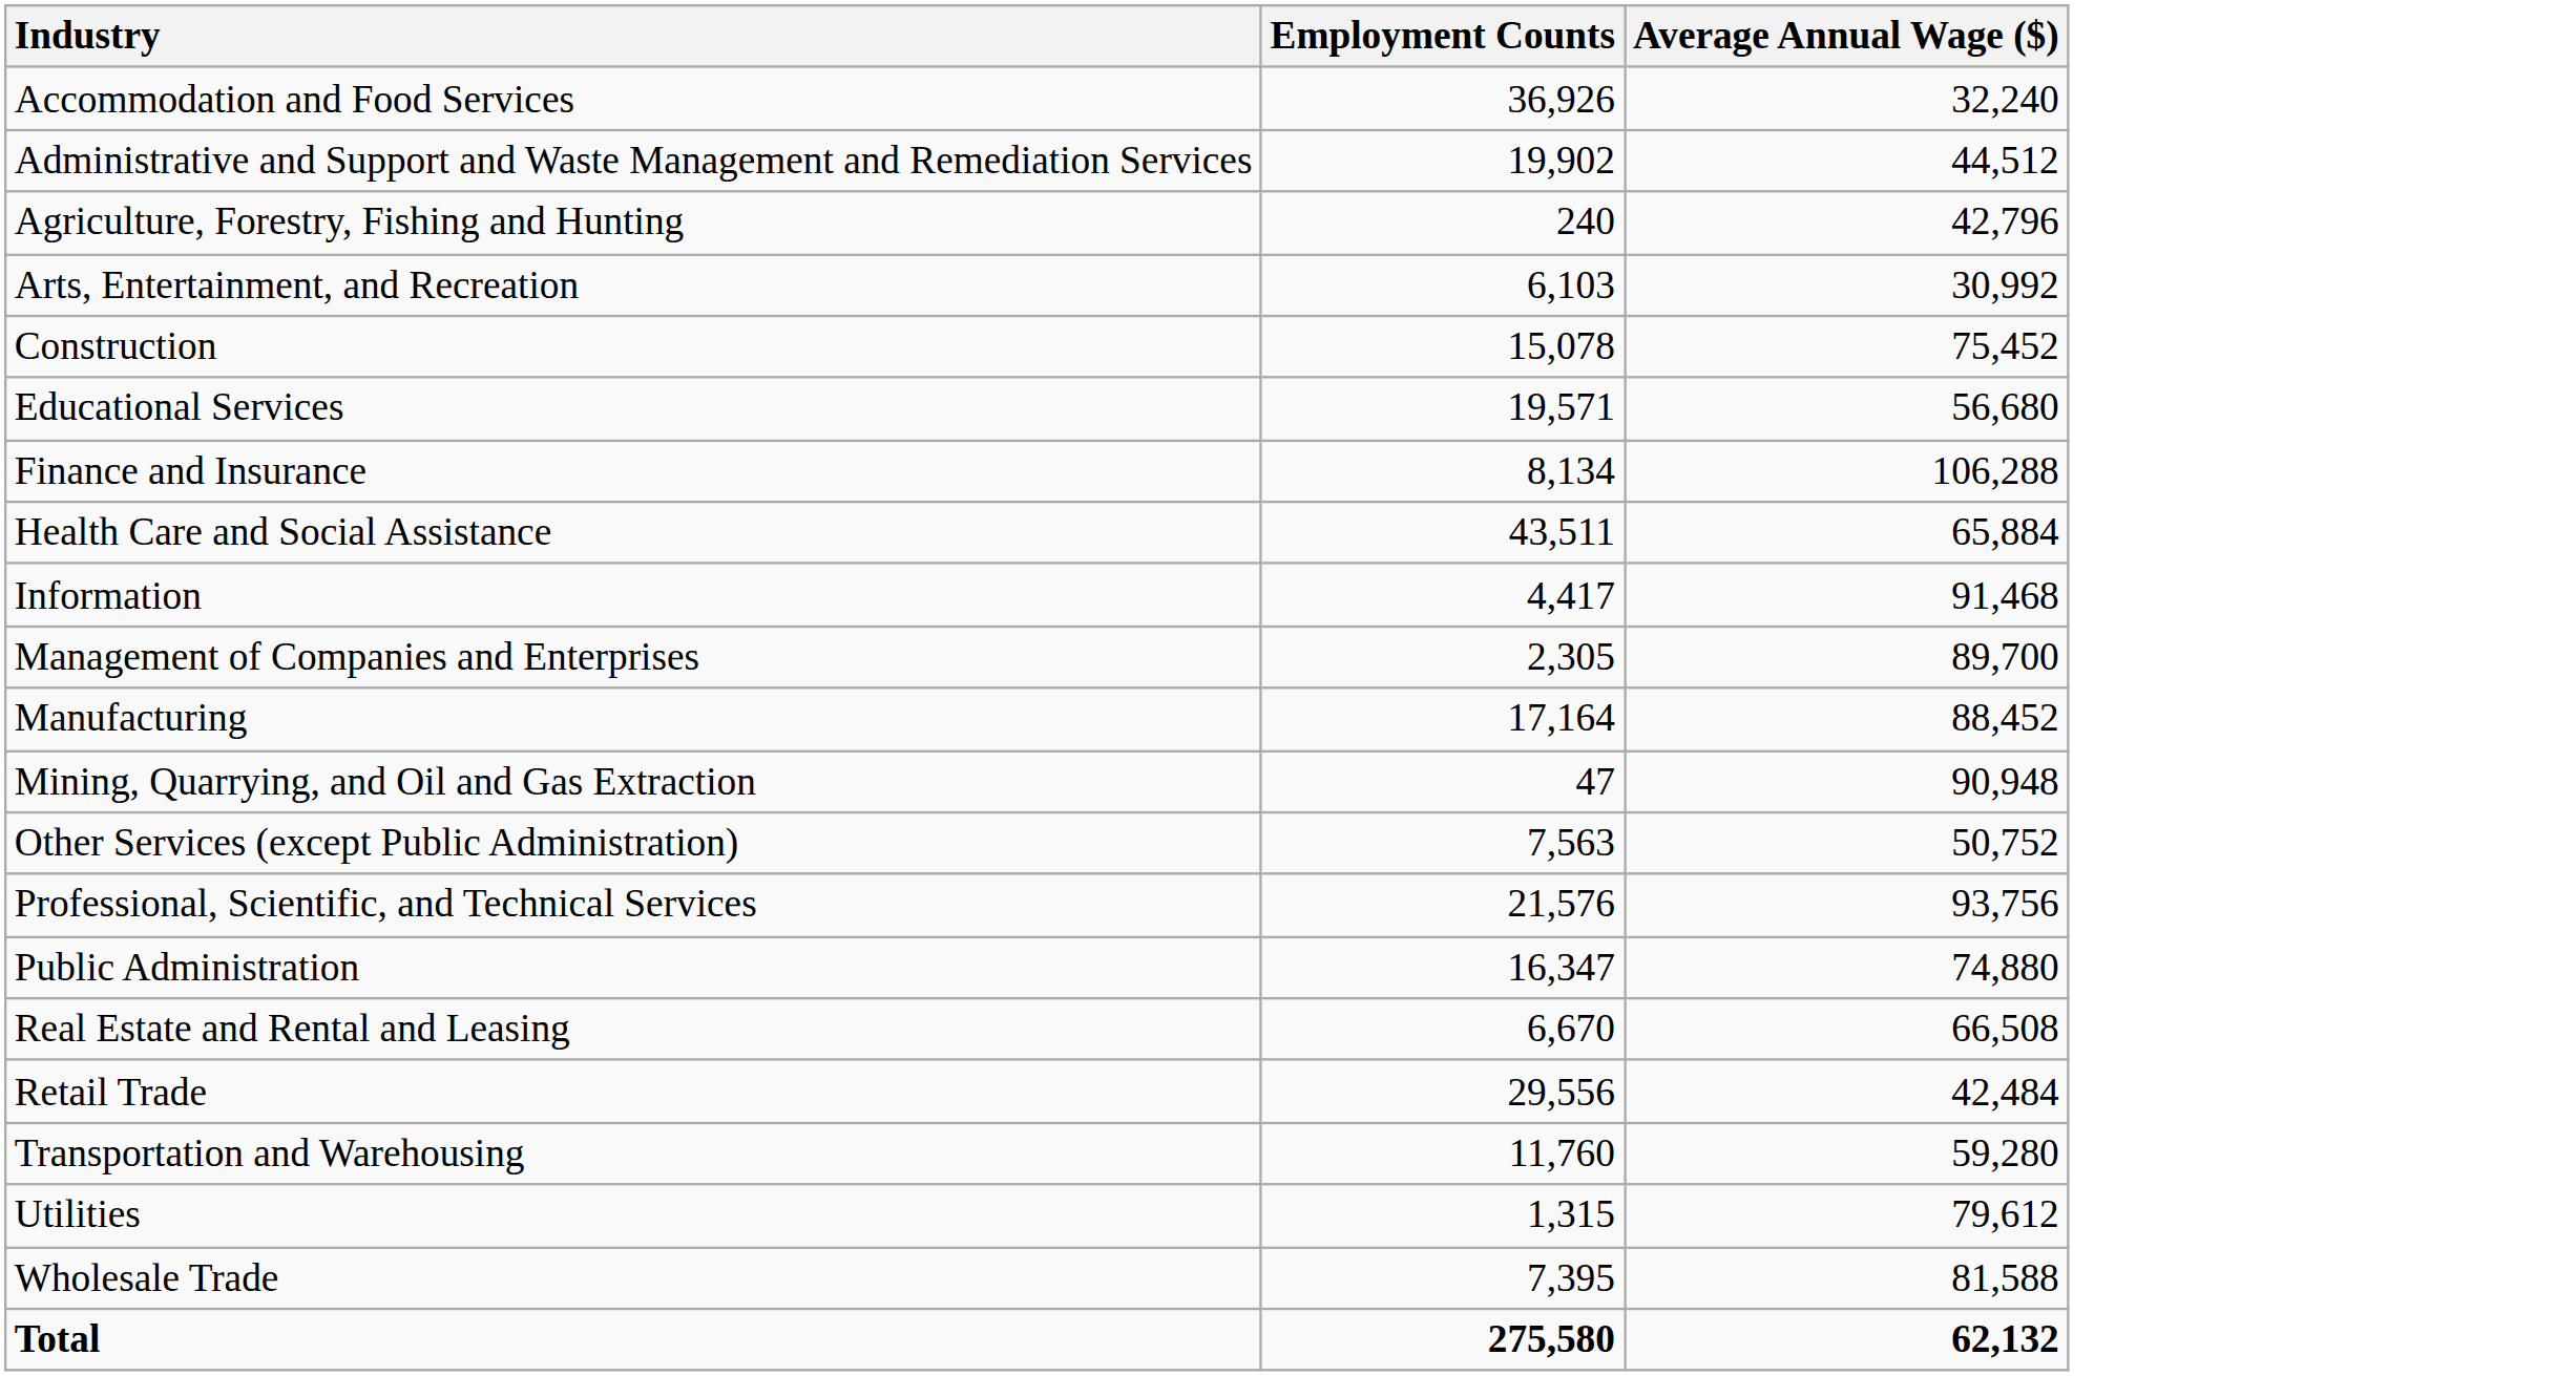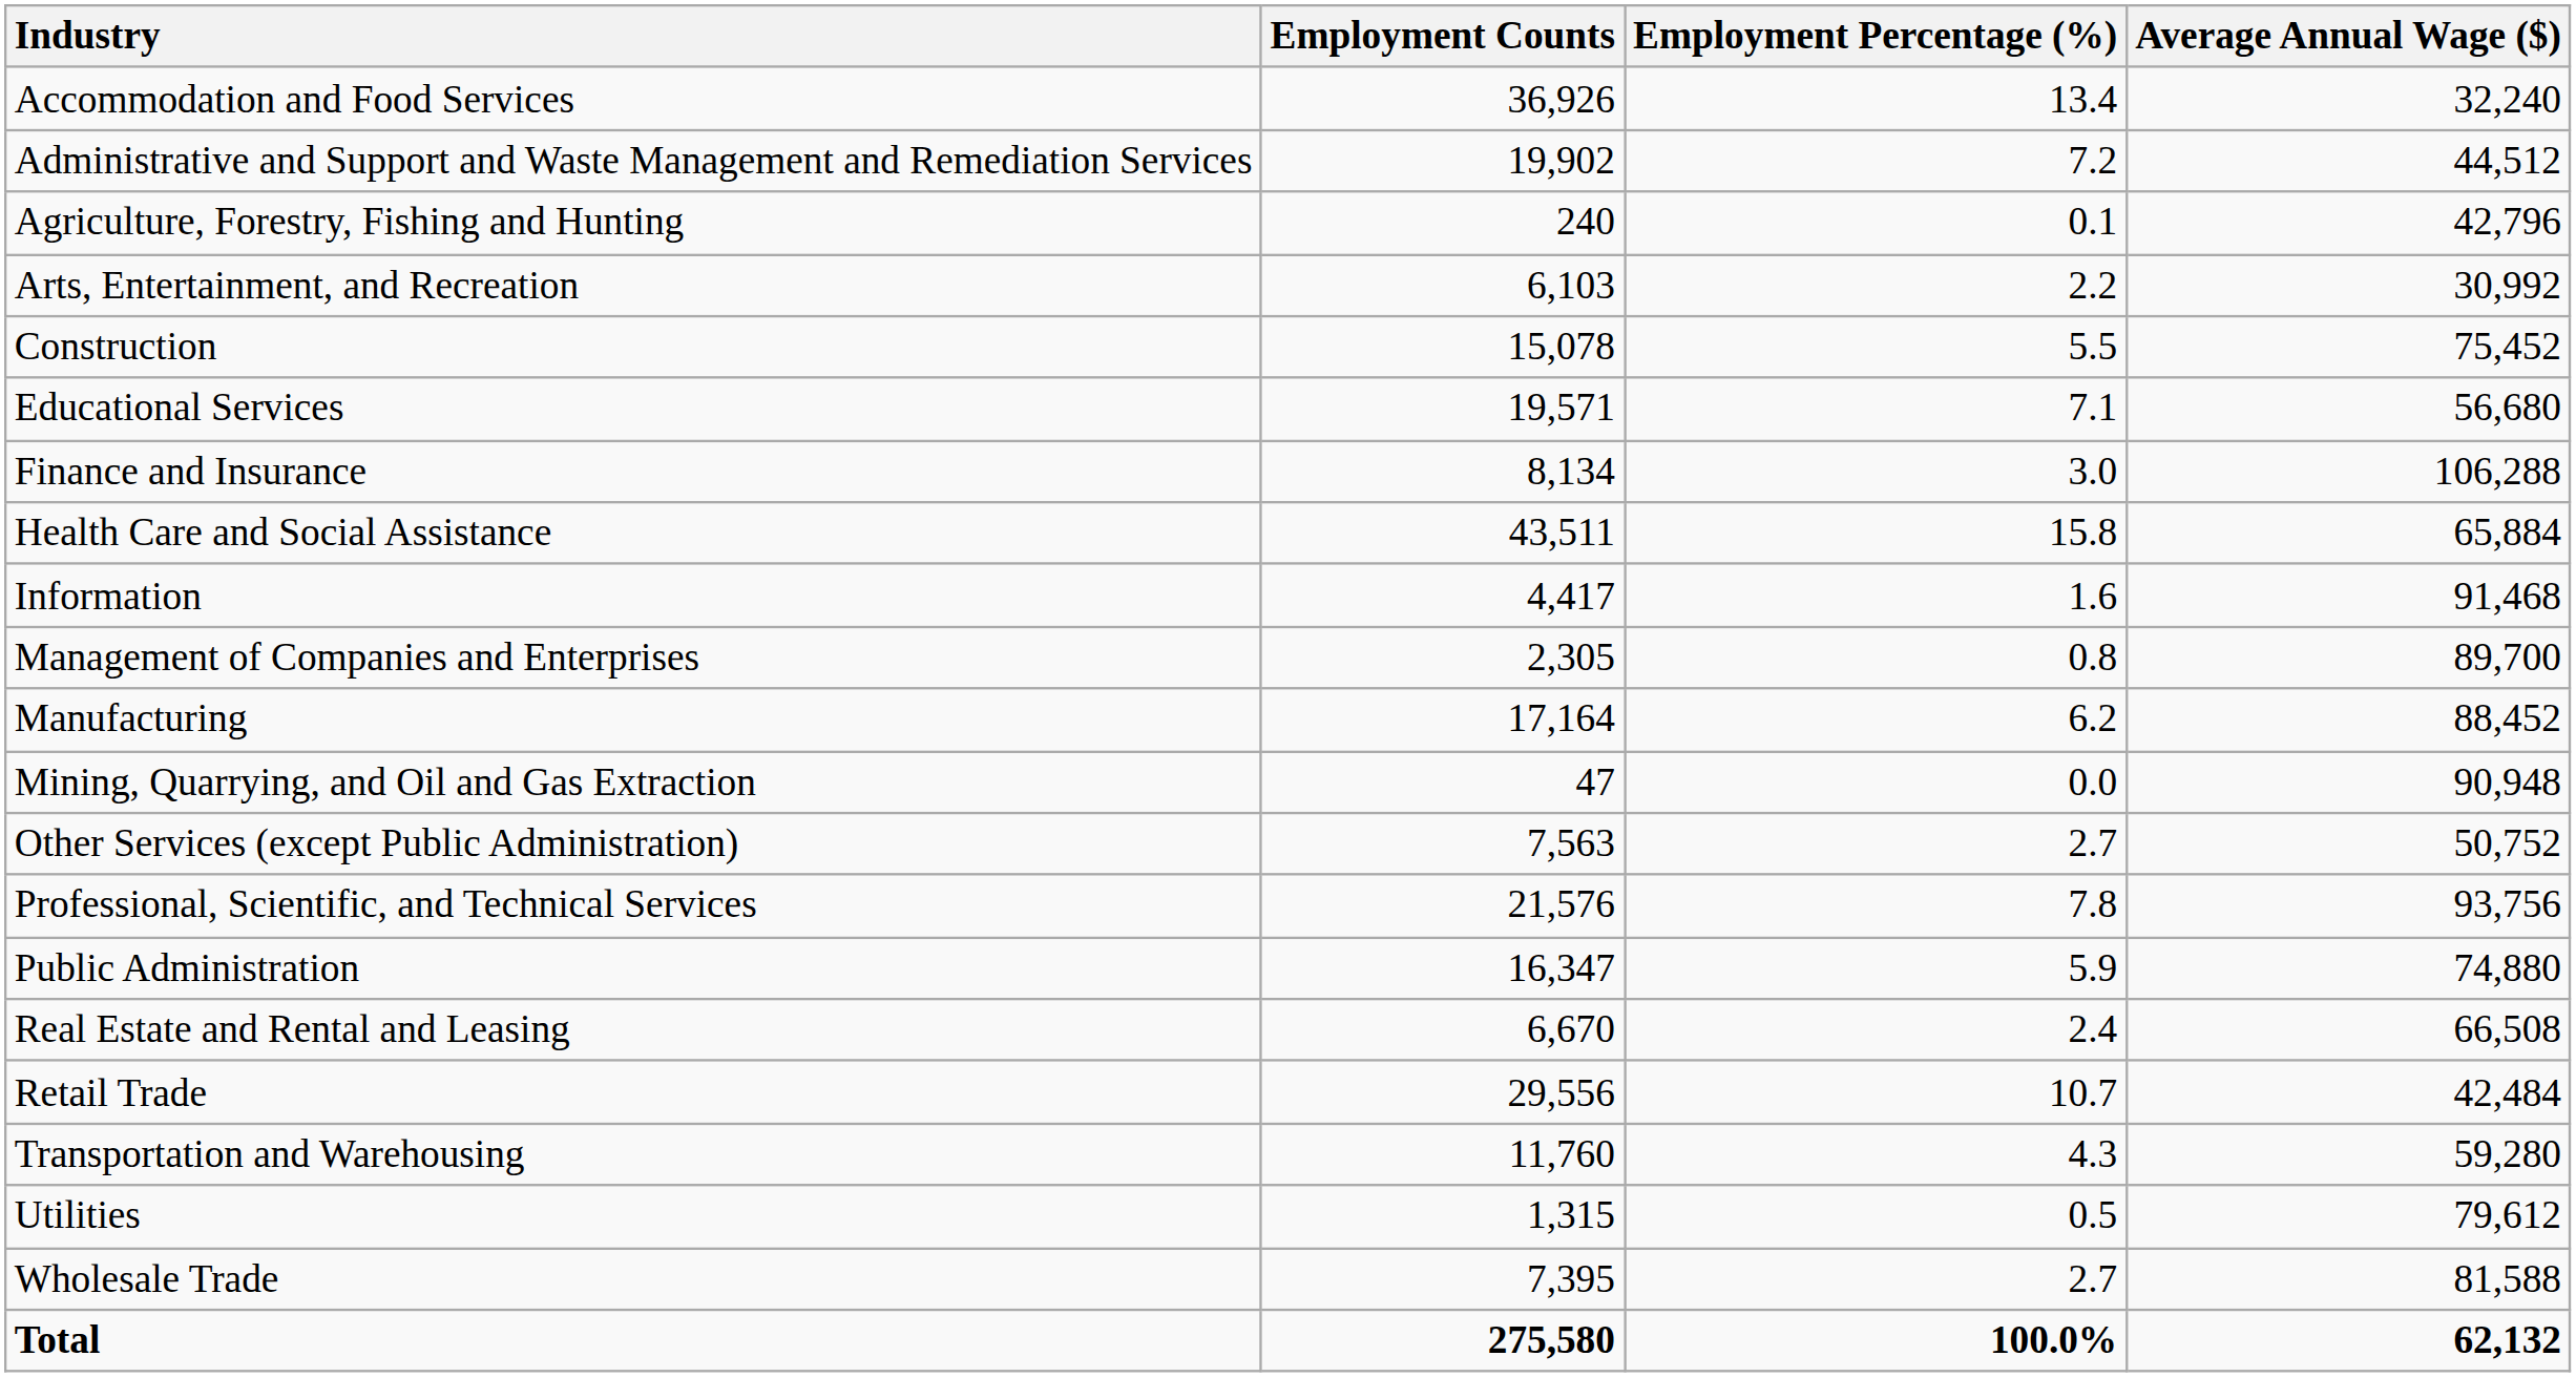+ column: Employment Percentage (%) | 13.4 | 7.2 | 0.1 | 2.2 | 5.5 | 7.1 | 3.0 | 15.8 | 1.6 | 0.8 | 6.2 | 0.0 | 2.7 | 7.8 | 5.9 | 2.4 | 10.7 | 4.3 | 0.5 | 2.7 | 100.0%
